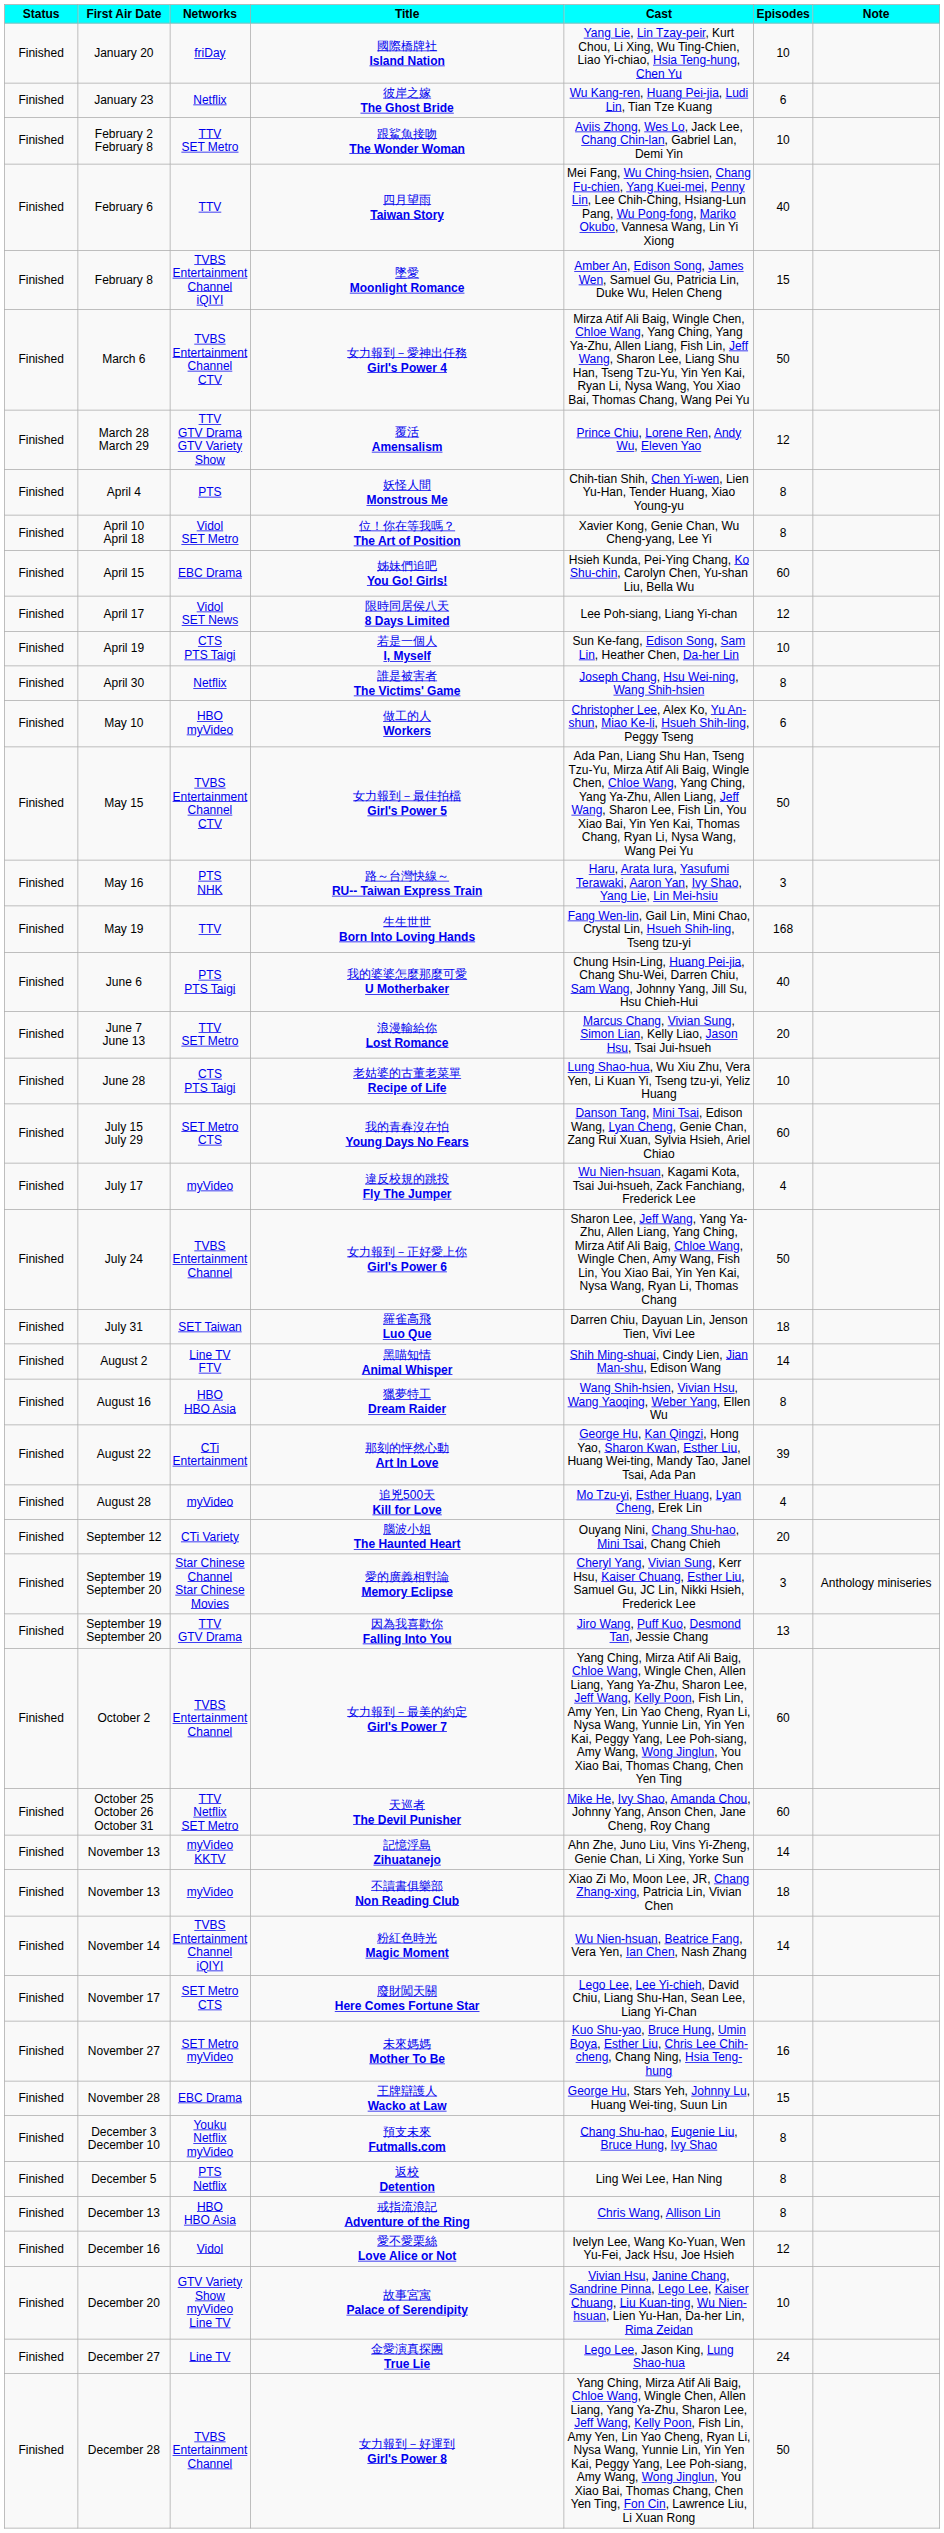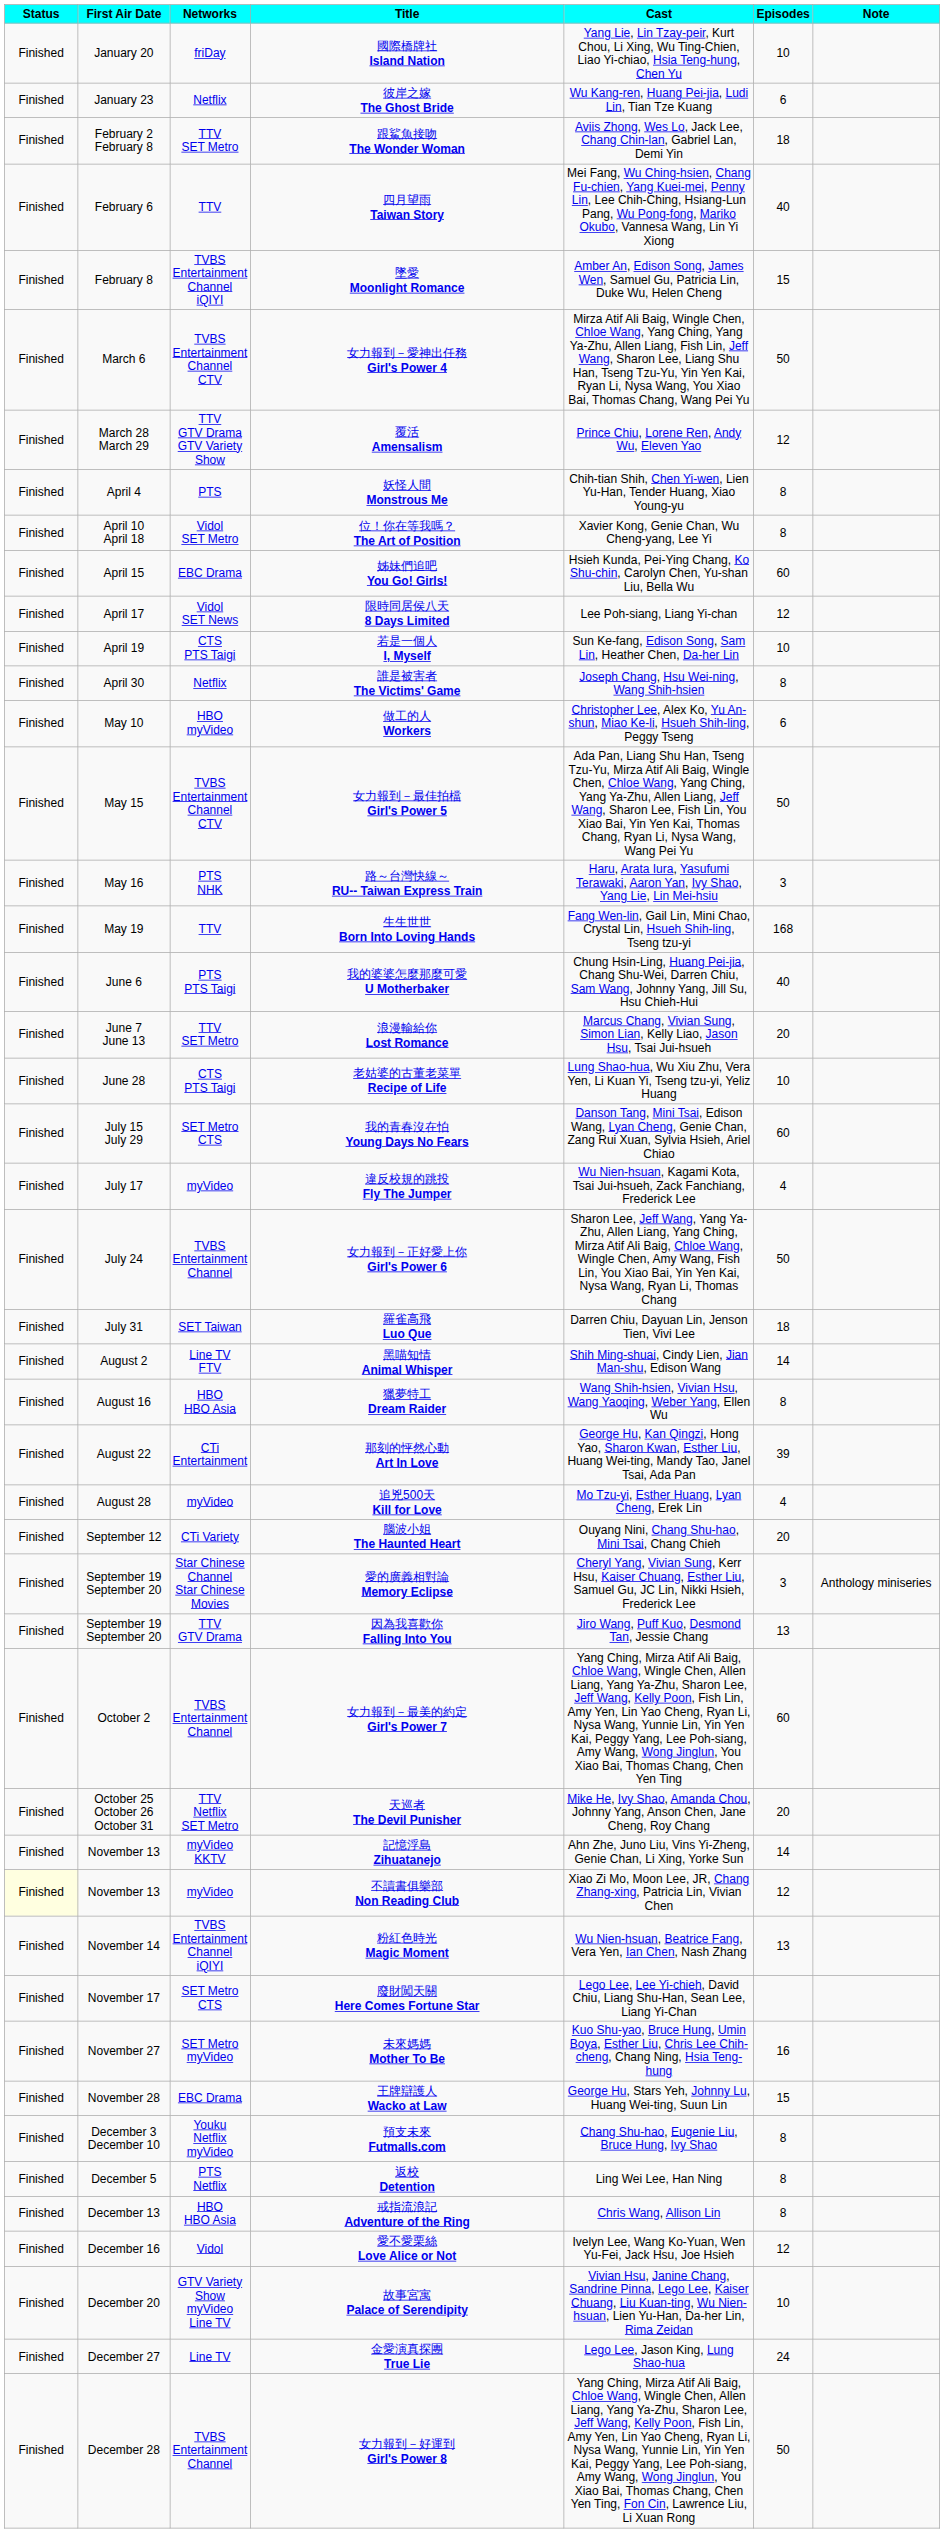跟鯊魚接吻 The Wonder Woman | Episodes: 10 -> 18
天巡者 The Devil Punisher | Episodes: 60 -> 20
不讀書俱樂部 Non Reading Club | Status: no background -> lightyellow background
不讀書俱樂部 Non Reading Club | Episodes: 18 -> 12
粉紅色時光 Magic Moment | Episodes: 14 -> 13
